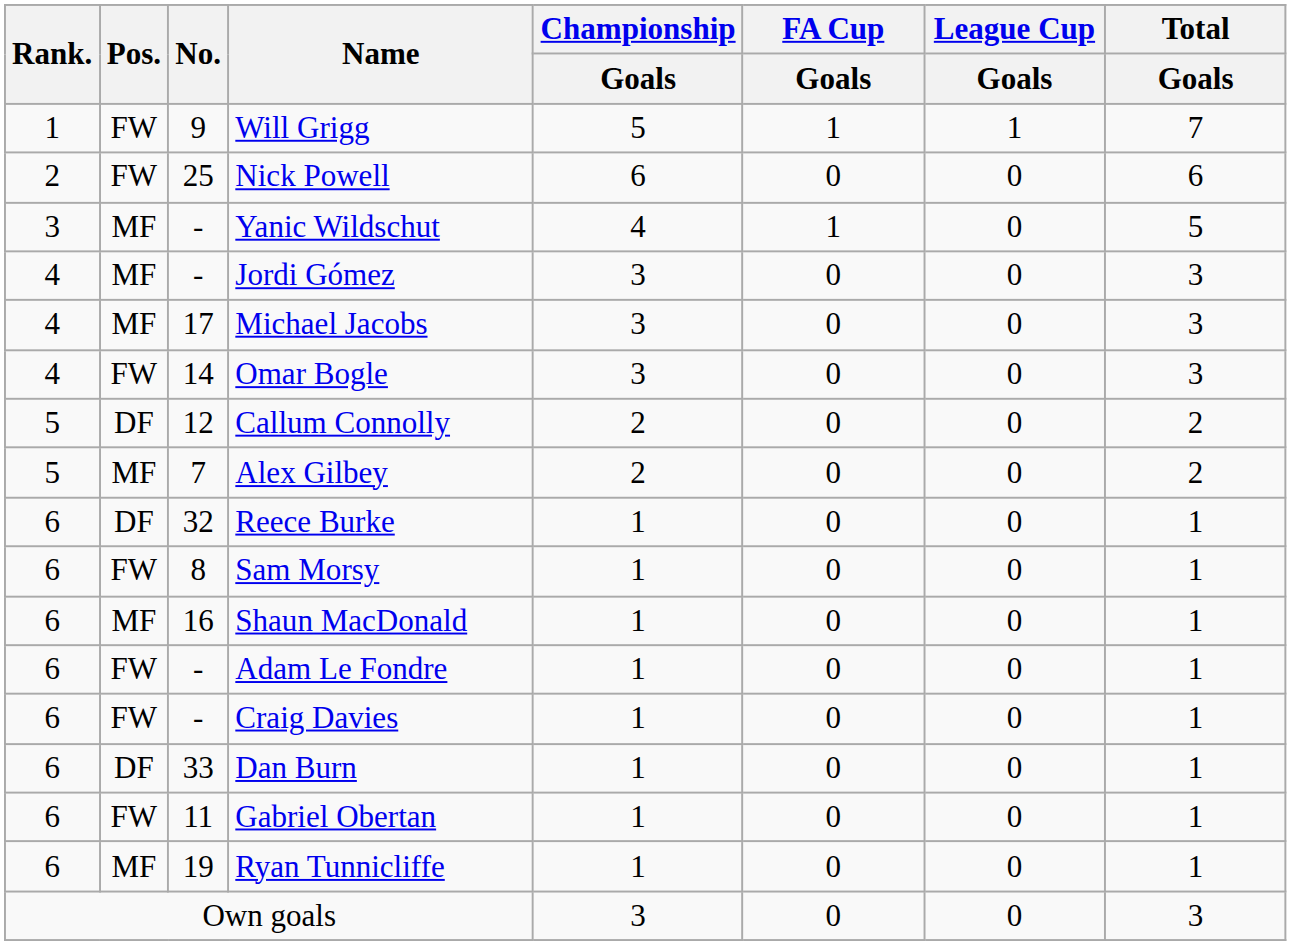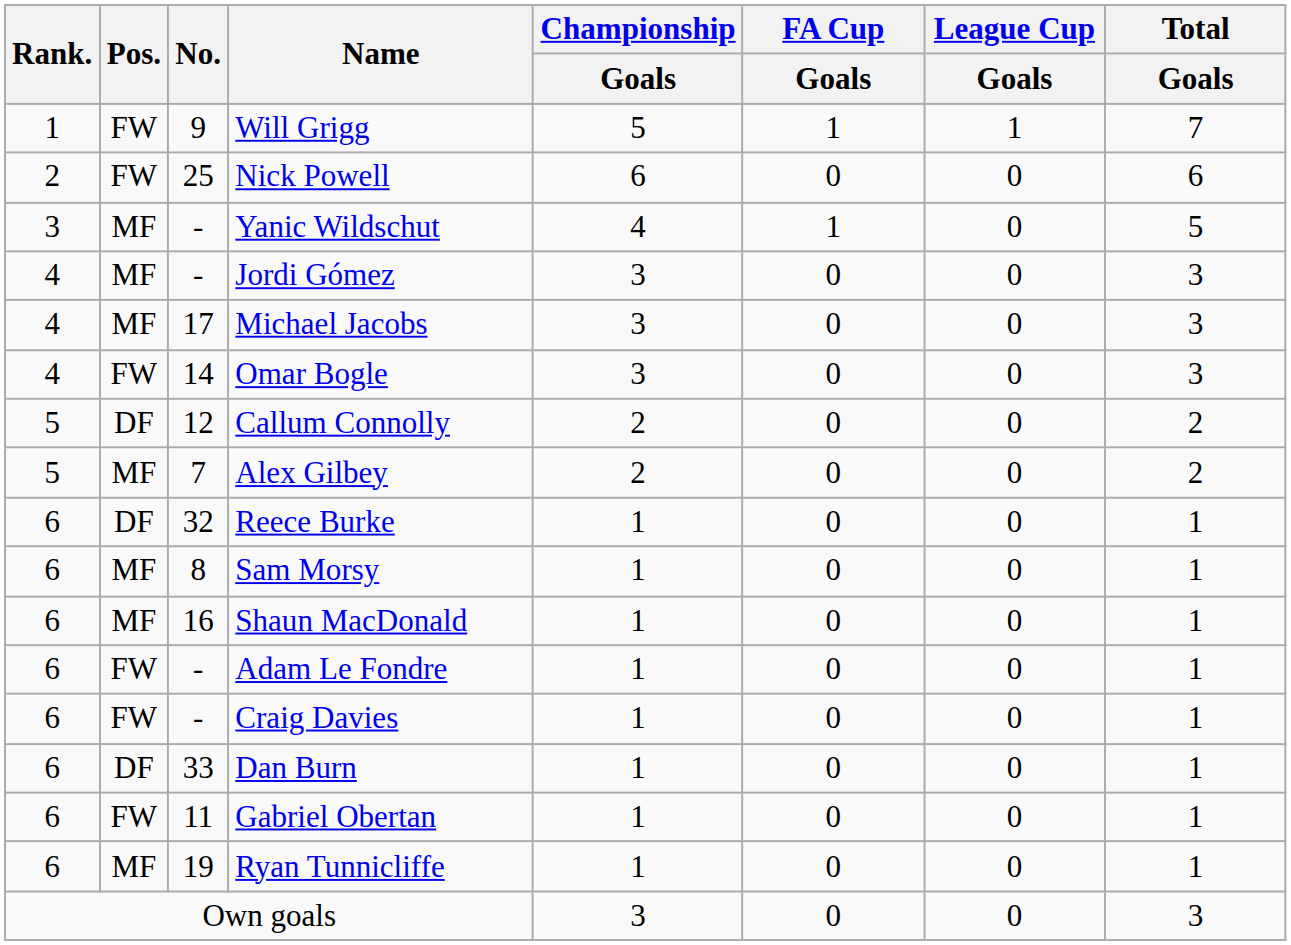Sam Morsy | Pos.: FW -> MF
